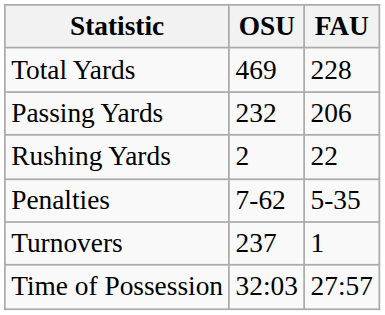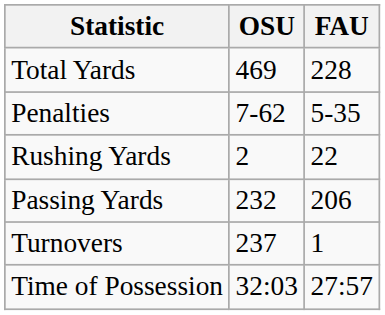rows swapped: Passing Yards <-> Penalties
